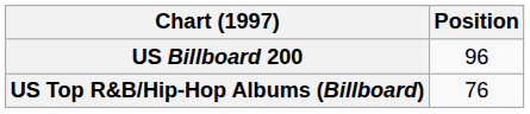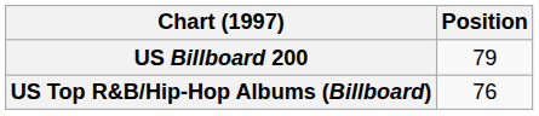US Billboard 200 | Position: 96 -> 79
